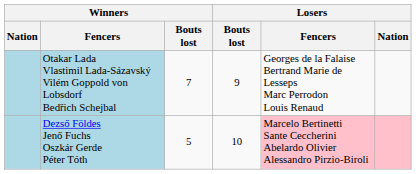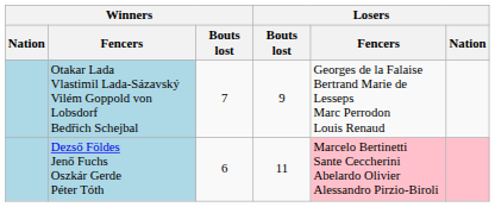Dezső Földes Jenő Fuchs Oszkár Gerde Péter Tóth | Winners / Bouts lost: 5 -> 6
Dezső Földes Jenő Fuchs Oszkár Gerde Péter Tóth | Losers / Bouts lost: 10 -> 11
